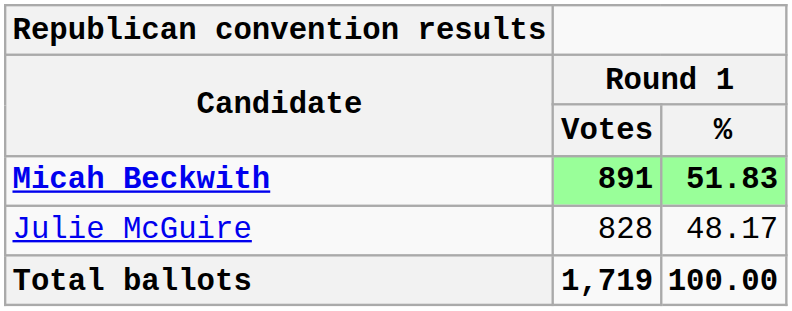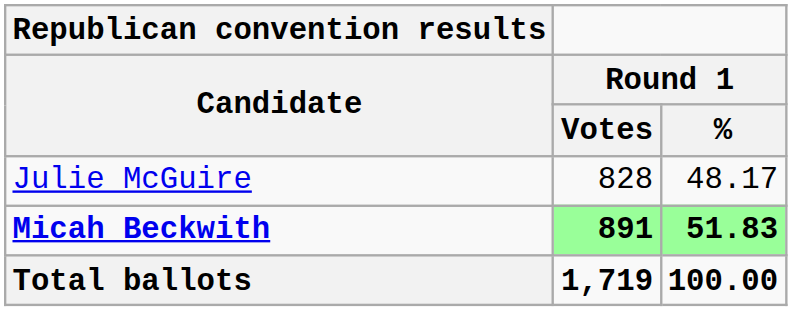rows swapped: Micah Beckwith <-> Julie McGuire
